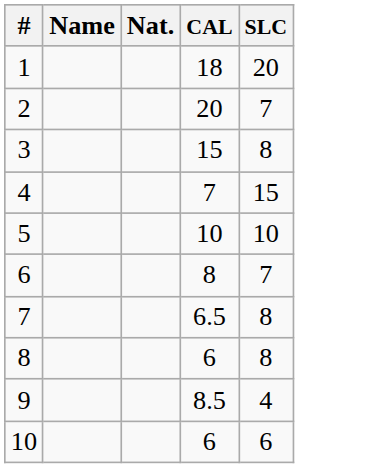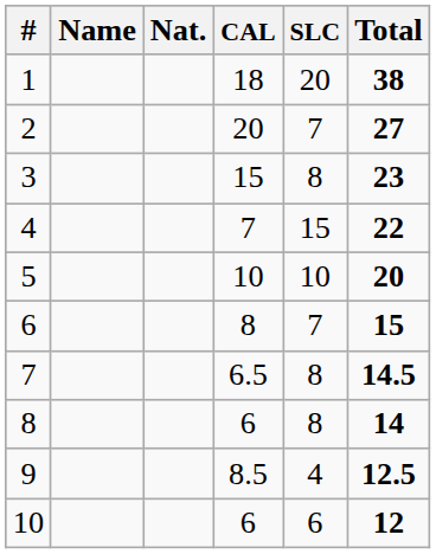+ column: Total | 38 | 27 | 23 | 22 | 20 | 15 | 14.5 | 14 | 12.5 | 12
